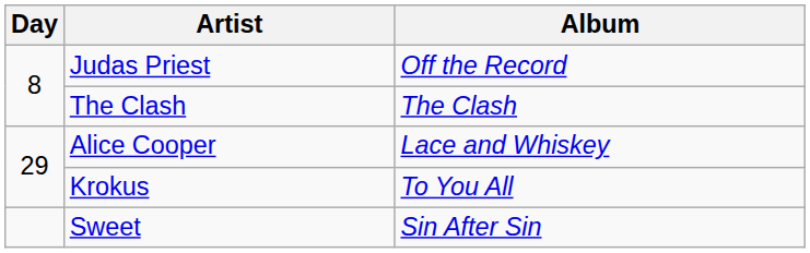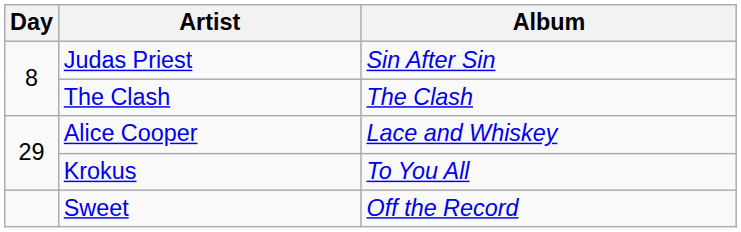Judas Priest | Album: Off the Record -> Sin After Sin
Sweet | Album: Sin After Sin -> Off the Record
